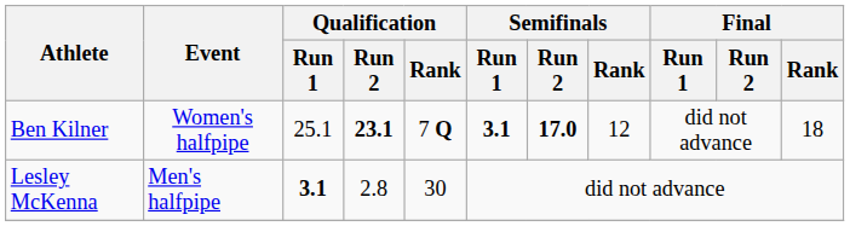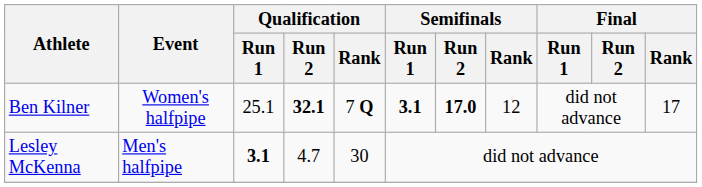Ben Kilner | Qualification / Run 2: 23.1 -> 32.1
Ben Kilner | Final / Rank: 18 -> 17
Lesley McKenna | Qualification / Run 2: 2.8 -> 4.7
